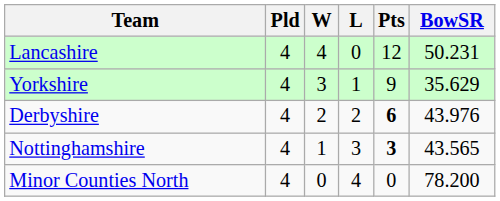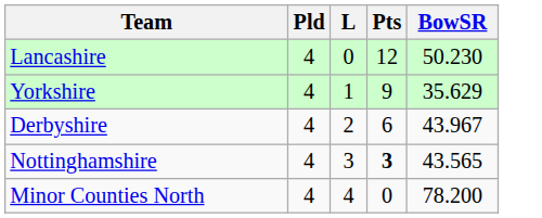- column: W | 4 | 3 | 2 | 1 | 0
Lancashire | BowSR: 50.231 -> 50.230
Derbyshire | Pts: bold -> normal
Derbyshire | BowSR: 43.976 -> 43.967
